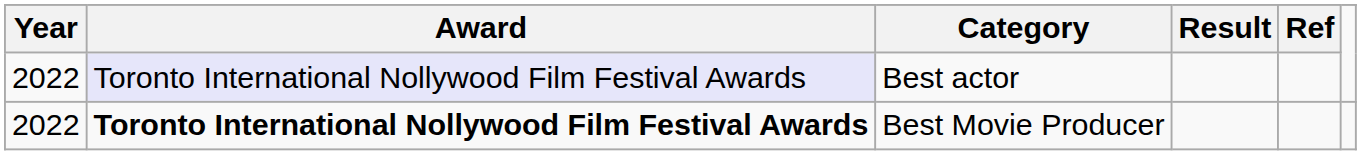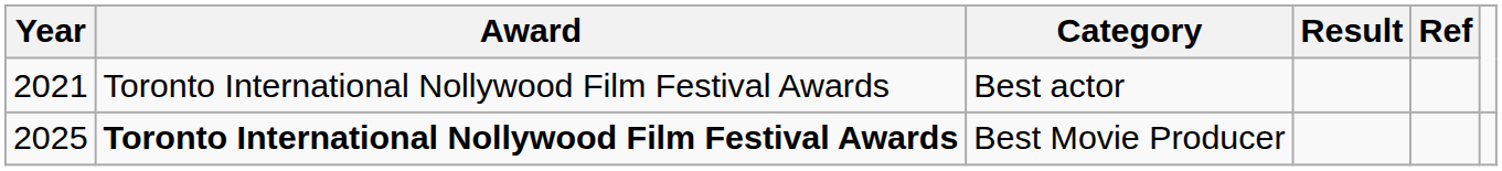Best actor | Year: 2022 -> 2021
Best actor | Award: lavender background -> no background
Best Movie Producer | Year: 2022 -> 2025
